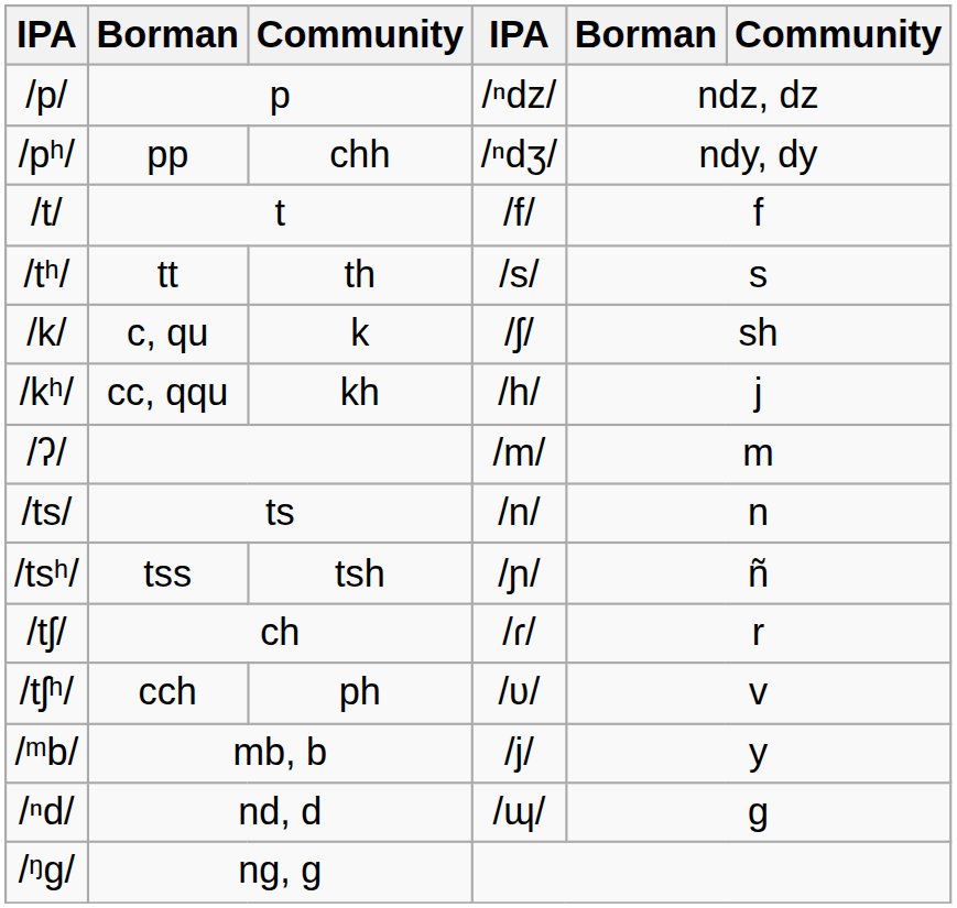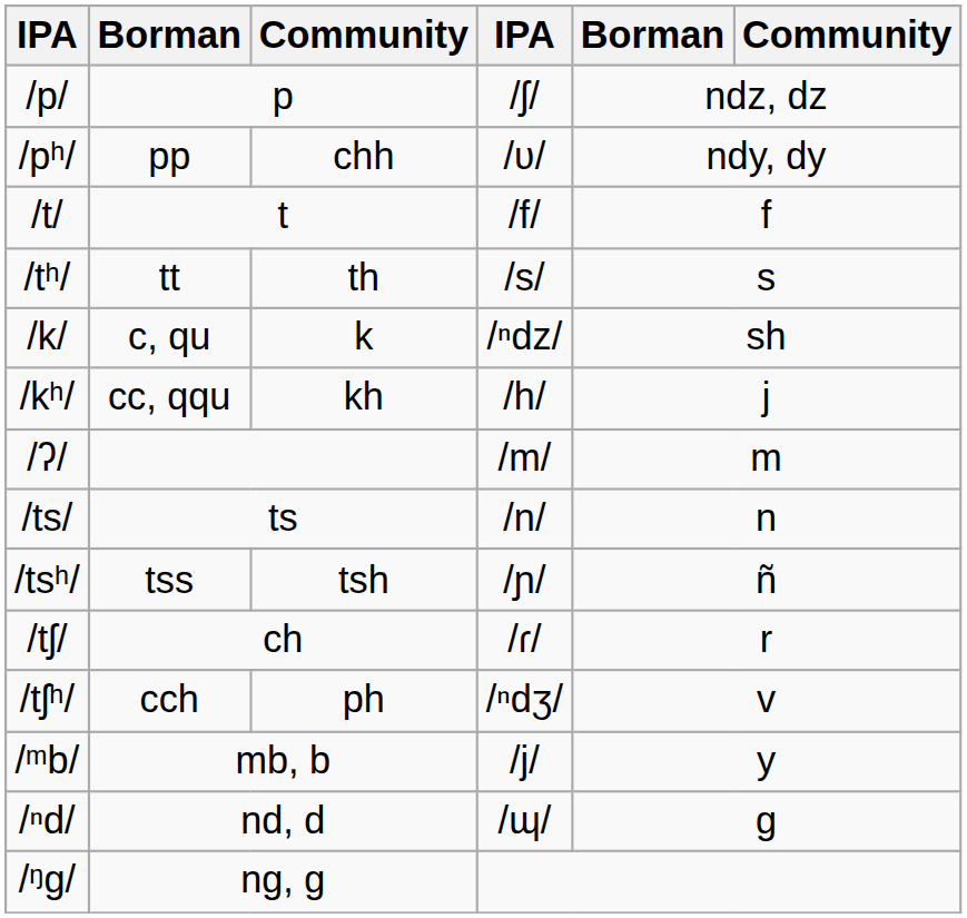/p/ | column 4: /ⁿdz/ -> /ʃ/
/pʰ/ | column 4: /ⁿdʒ/ -> /ʋ/
/k/ | column 4: /ʃ/ -> /ⁿdz/
/tʃʰ/ | column 4: /ʋ/ -> /ⁿdʒ/
